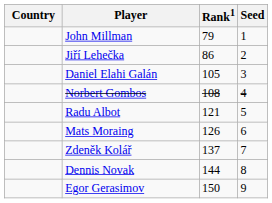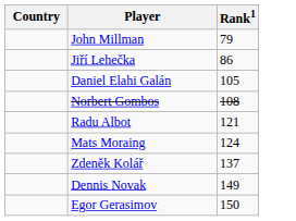- column: Seed | 1 | 2 | 3 | 4 | 5 | 6 | 7 | 8 | 9
Mats Moraing | Rank1: 126 -> 124
Dennis Novak | Rank1: 144 -> 149
